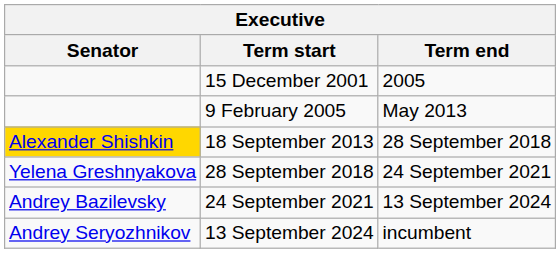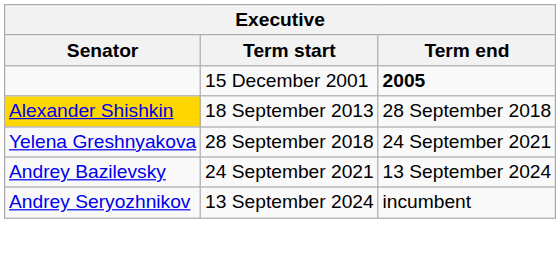15 December 2001 | Term end: normal -> bold
- row: 9 February 2005 | May 2013
